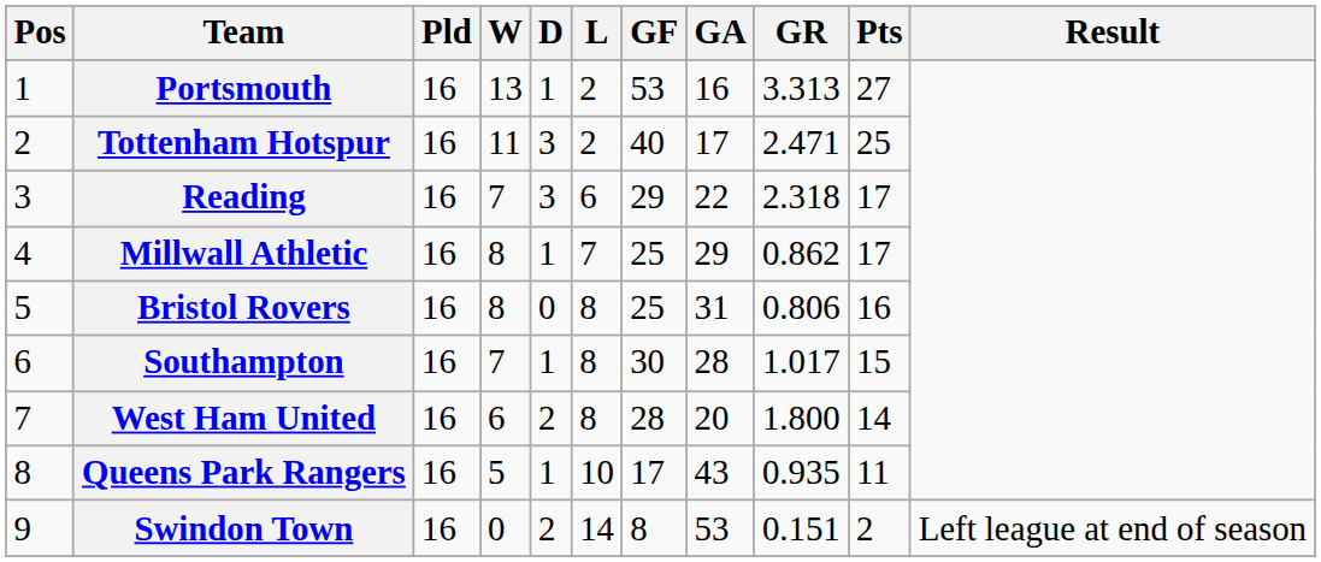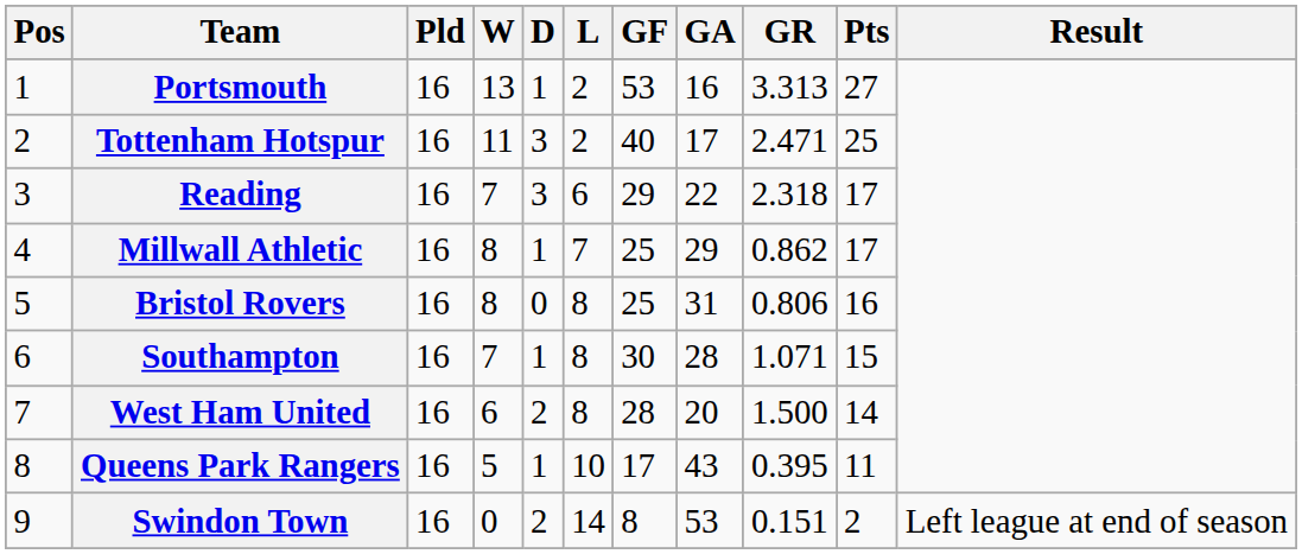Southampton | GR: 1.017 -> 1.071
West Ham United | GR: 1.800 -> 1.500
Queens Park Rangers | GR: 0.935 -> 0.395
